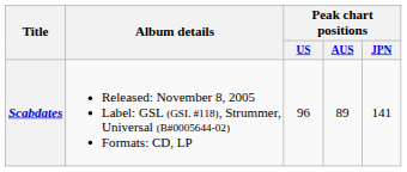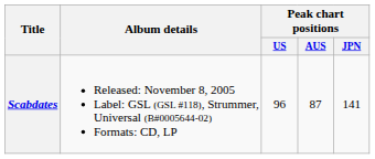Scabdates | Peak chart positions / AUS: 89 -> 87
